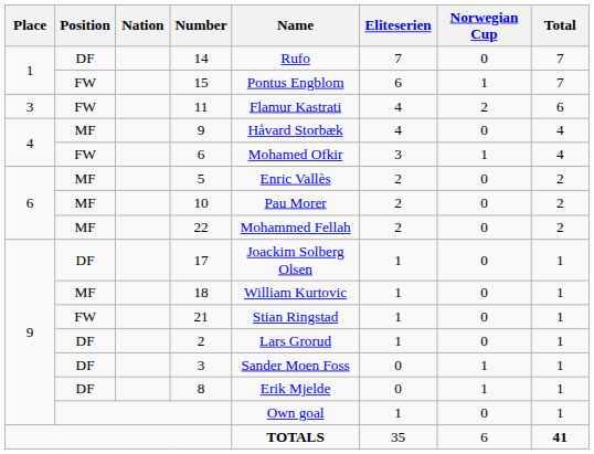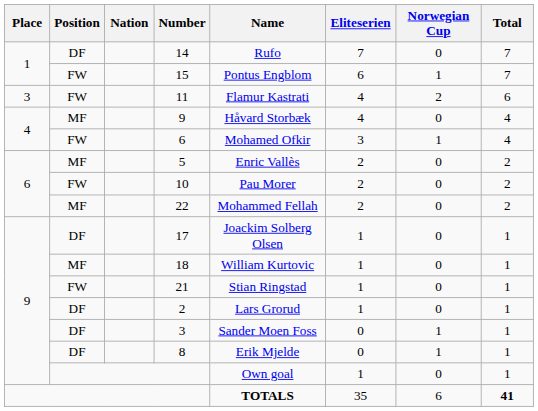10 | Position: MF -> FW
